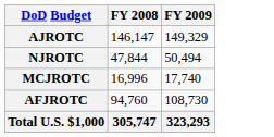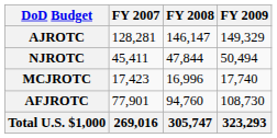+ column: FY 2007 | 128,281 | 45,411 | 17,423 | 77,901 | 269,016
